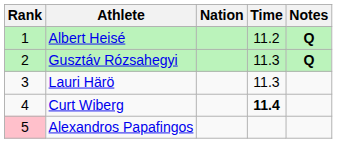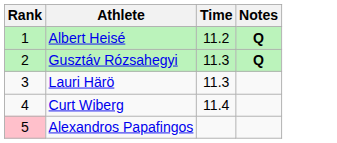- column: Nation
Curt Wiberg | Time: bold -> normal
